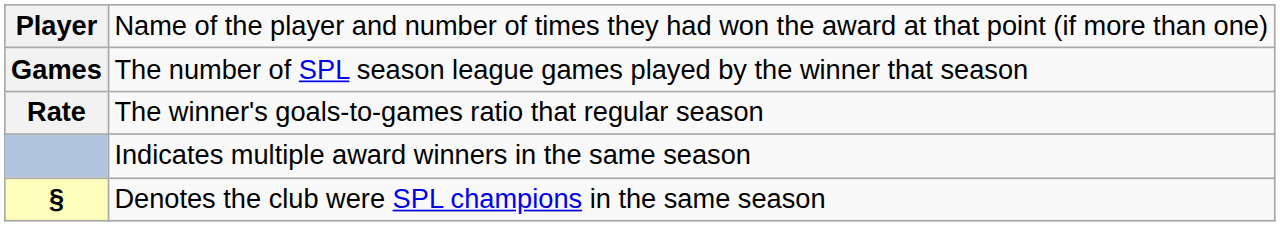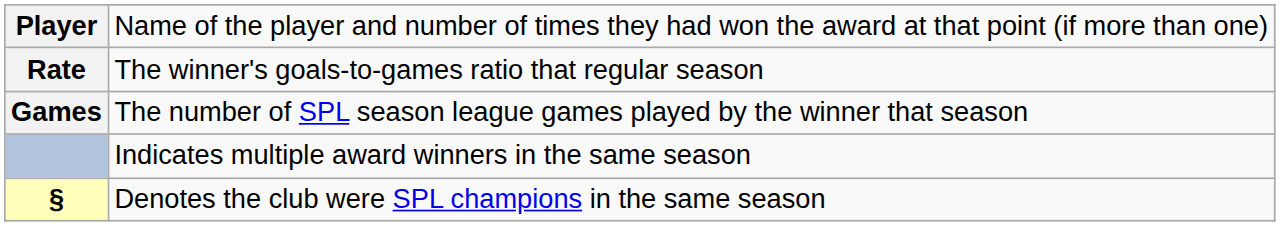rows swapped: Games <-> Rate
